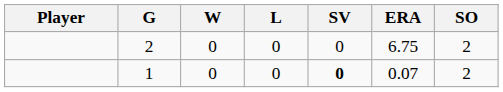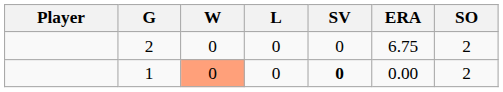1 | W: no background -> lightsalmon background
1 | ERA: 0.07 -> 0.00
